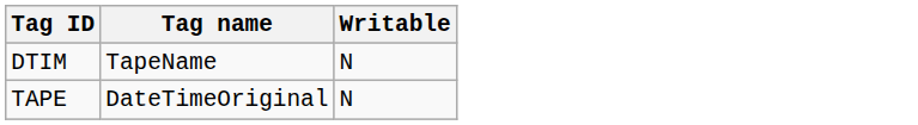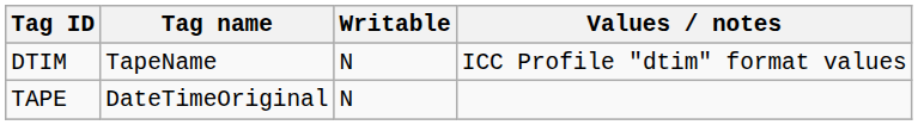+ column: Values / notes | ICC Profile "dtim" format values
